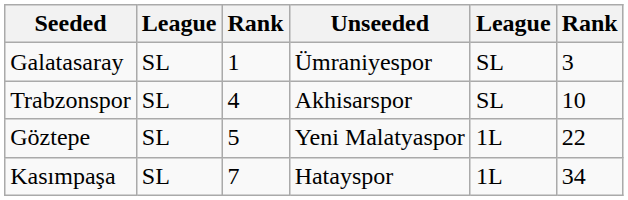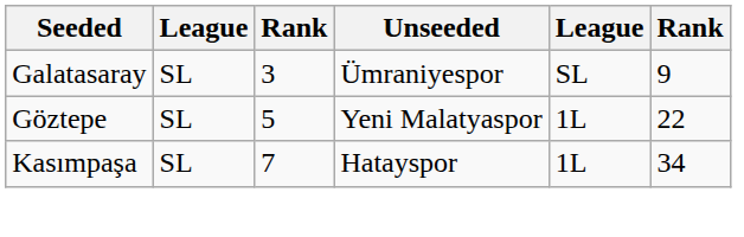Galatasaray | column 3: 1 -> 3
Galatasaray | column 6: 3 -> 9
- row: Trabzonspor | SL | 4 | Akhisarspor | SL | 10
